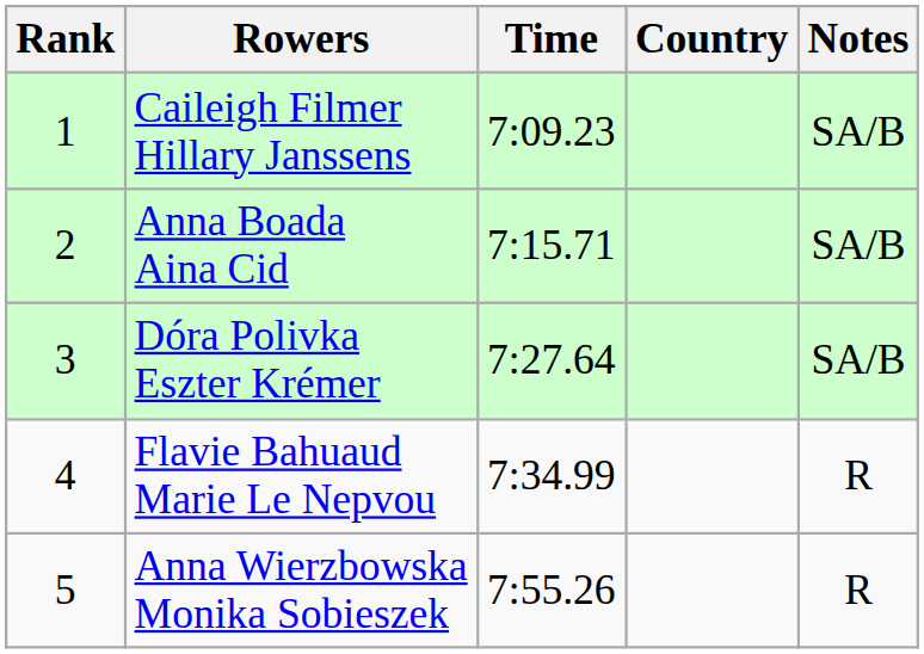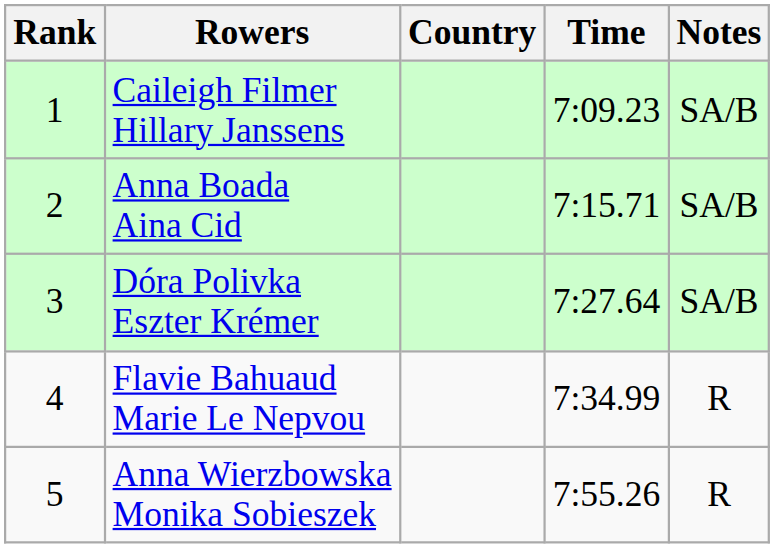columns swapped: Country <-> Time
